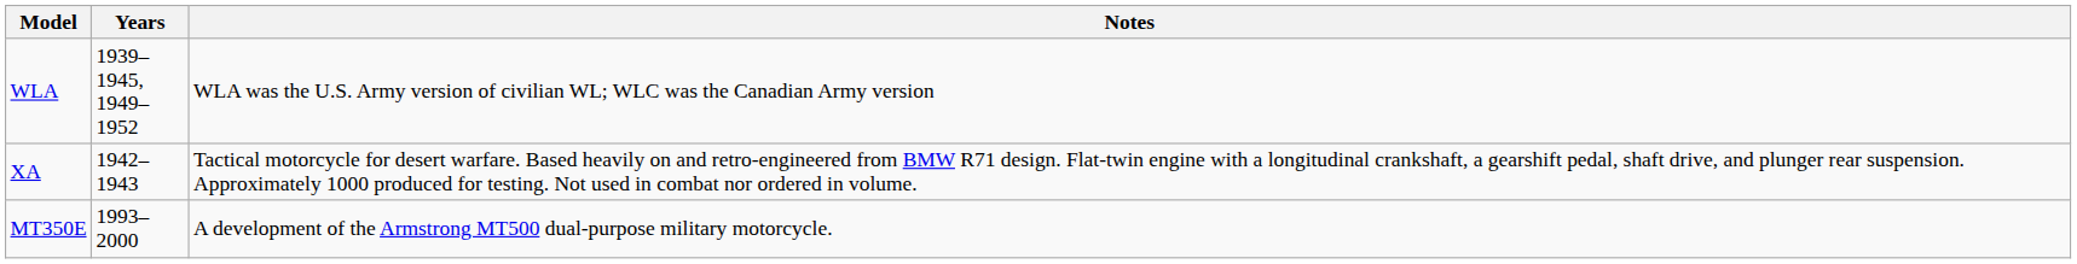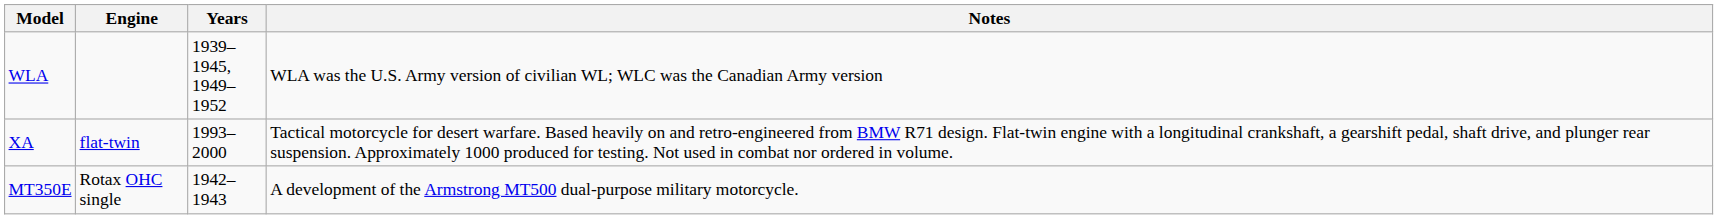+ column: Engine | flat-twin | Rotax OHC single
XA | Years: 1942–1943 -> 1993–2000
MT350E | Years: 1993–2000 -> 1942–1943
